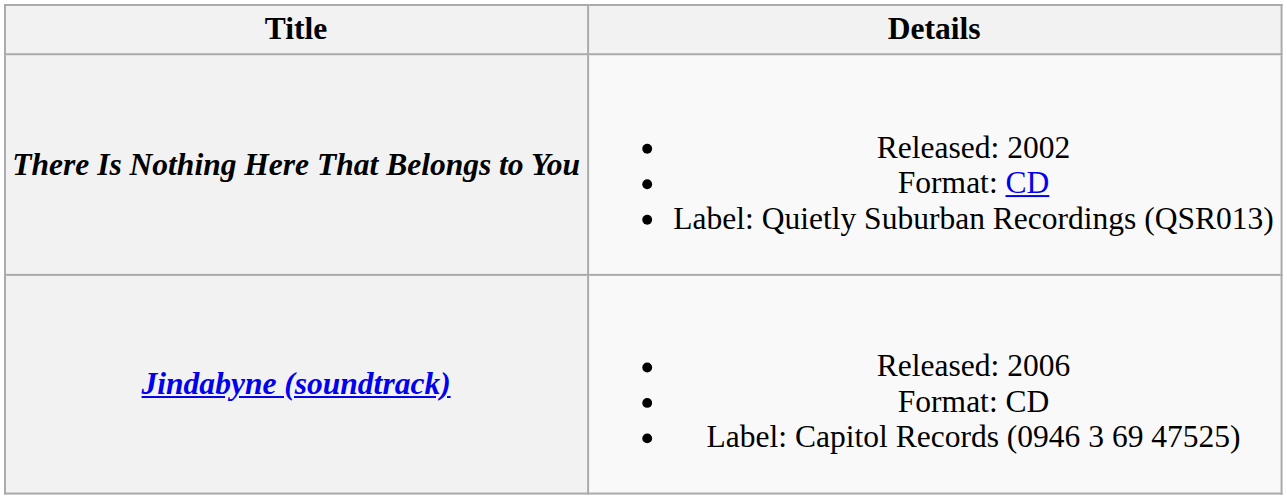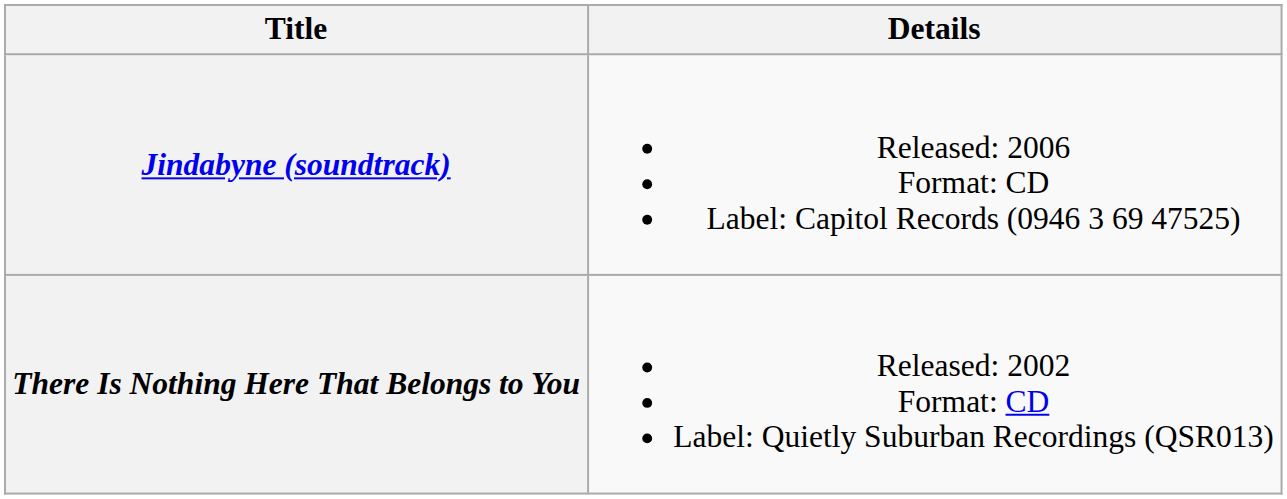rows swapped: There Is Nothing Here That Belongs to You <-> Jindabyne (soundtrack)
